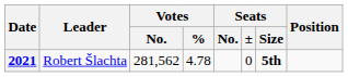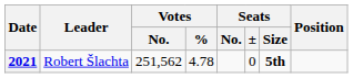2021 | Votes / No.: 281,562 -> 251,562
